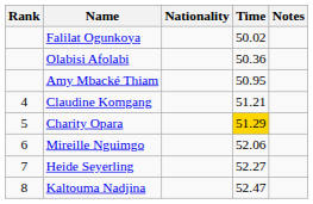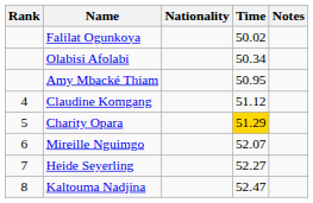Olabisi Afolabi | Time: 50.36 -> 50.34
Claudine Komgang | Time: 51.21 -> 51.12
Mireille Nguimgo | Time: 52.06 -> 52.07
